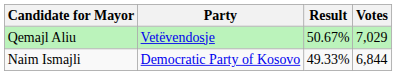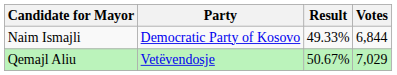rows swapped: Qemajl Aliu <-> Naim Ismajli
